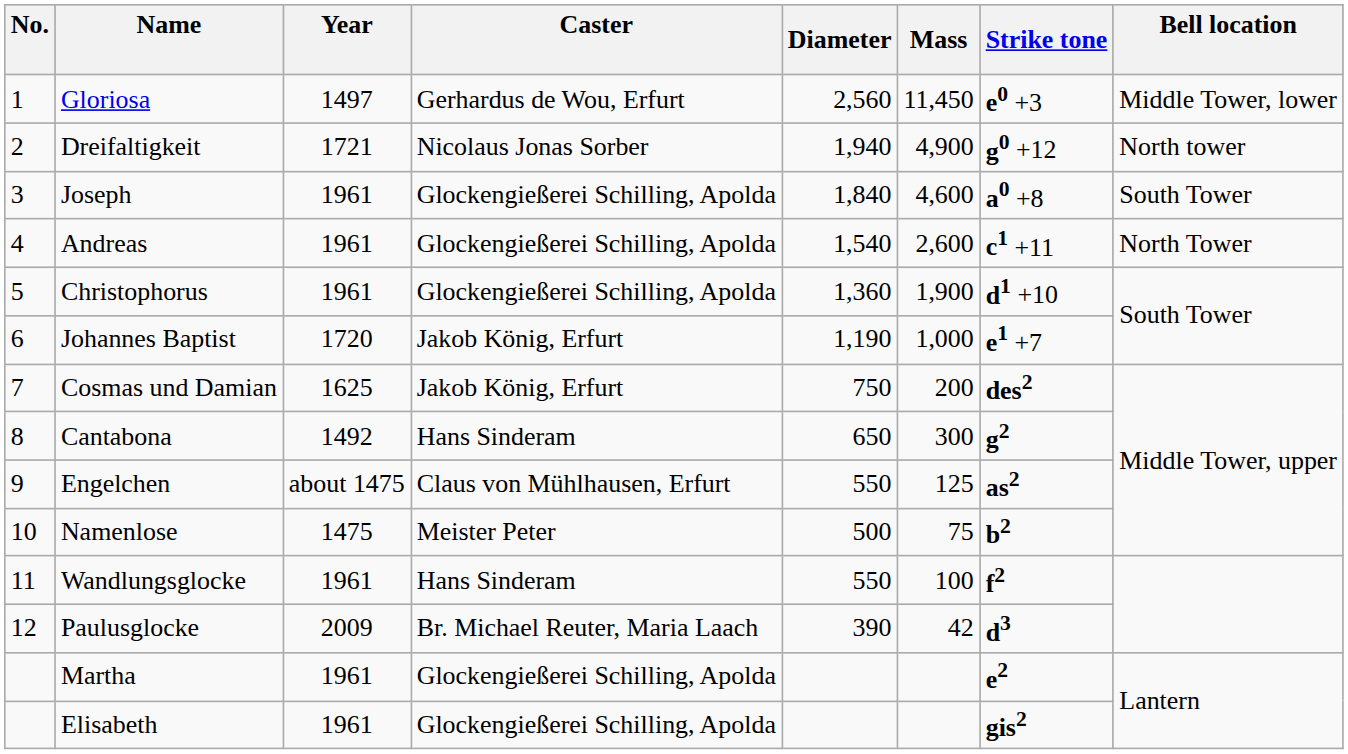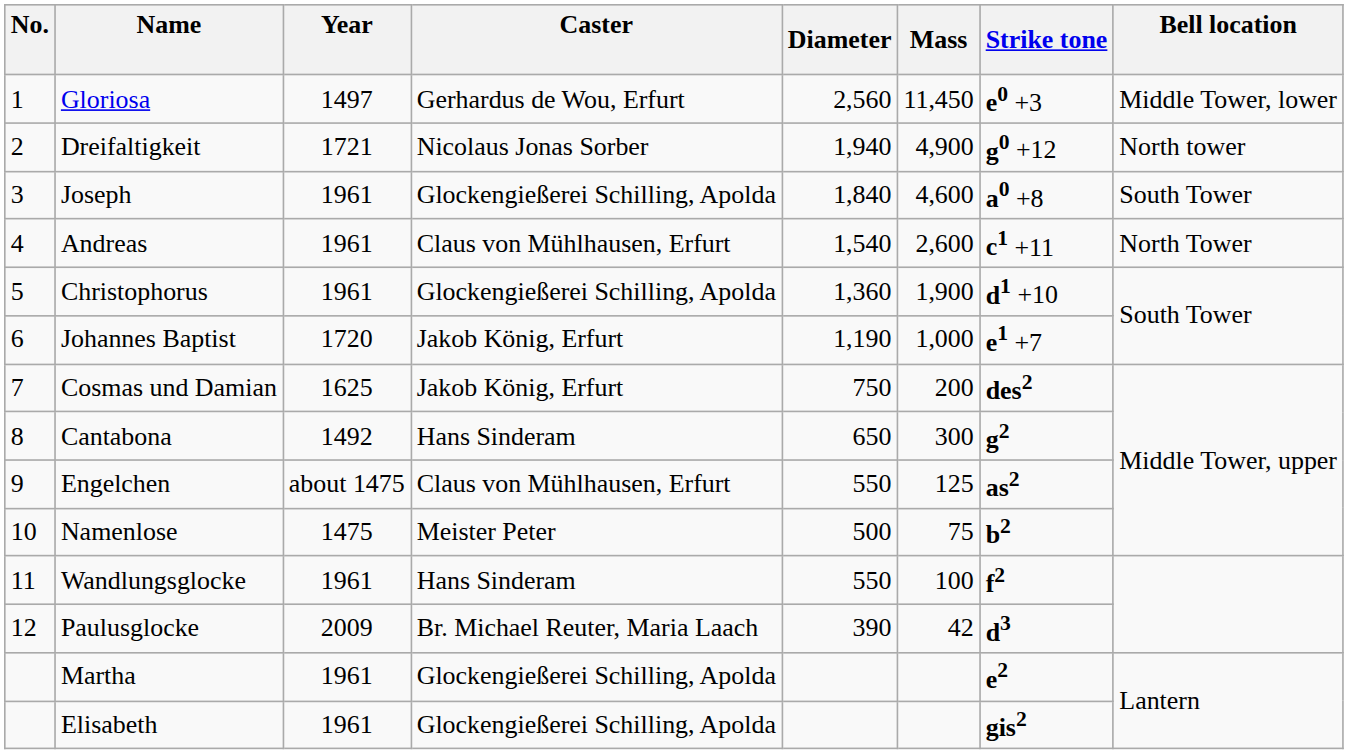Andreas | Caster: Glockengießerei Schilling, Apolda -> Claus von Mühlhausen, Erfurt
